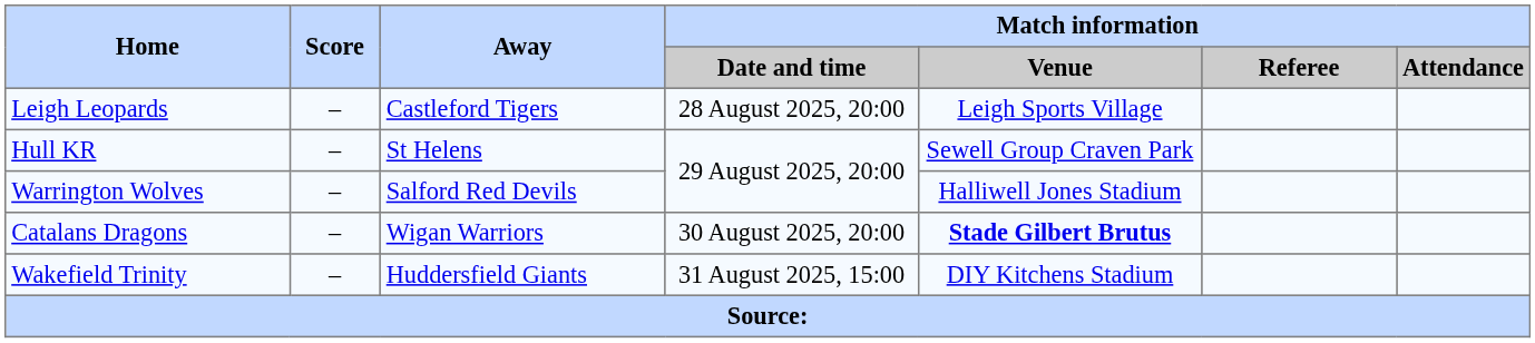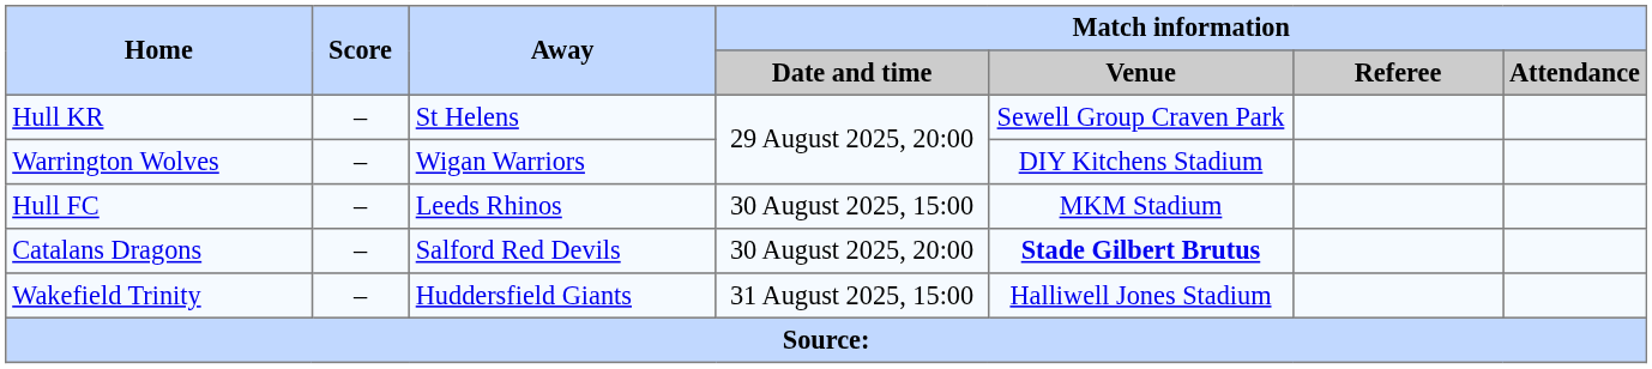- row: Leigh Leopards | – | Castleford Tigers | 28 August 2025, 20:00 | Leigh Sports Village
Warrington Wolves | Away: Salford Red Devils -> Wigan Warriors
Warrington Wolves | Match information / Venue: Halliwell Jones Stadium -> DIY Kitchens Stadium
+ row: Hull FC | – | Leeds Rhinos | 30 August 2025, 15:00 | MKM Stadium
Catalans Dragons | Away: Wigan Warriors -> Salford Red Devils
Wakefield Trinity | Match information / Venue: DIY Kitchens Stadium -> Halliwell Jones Stadium
